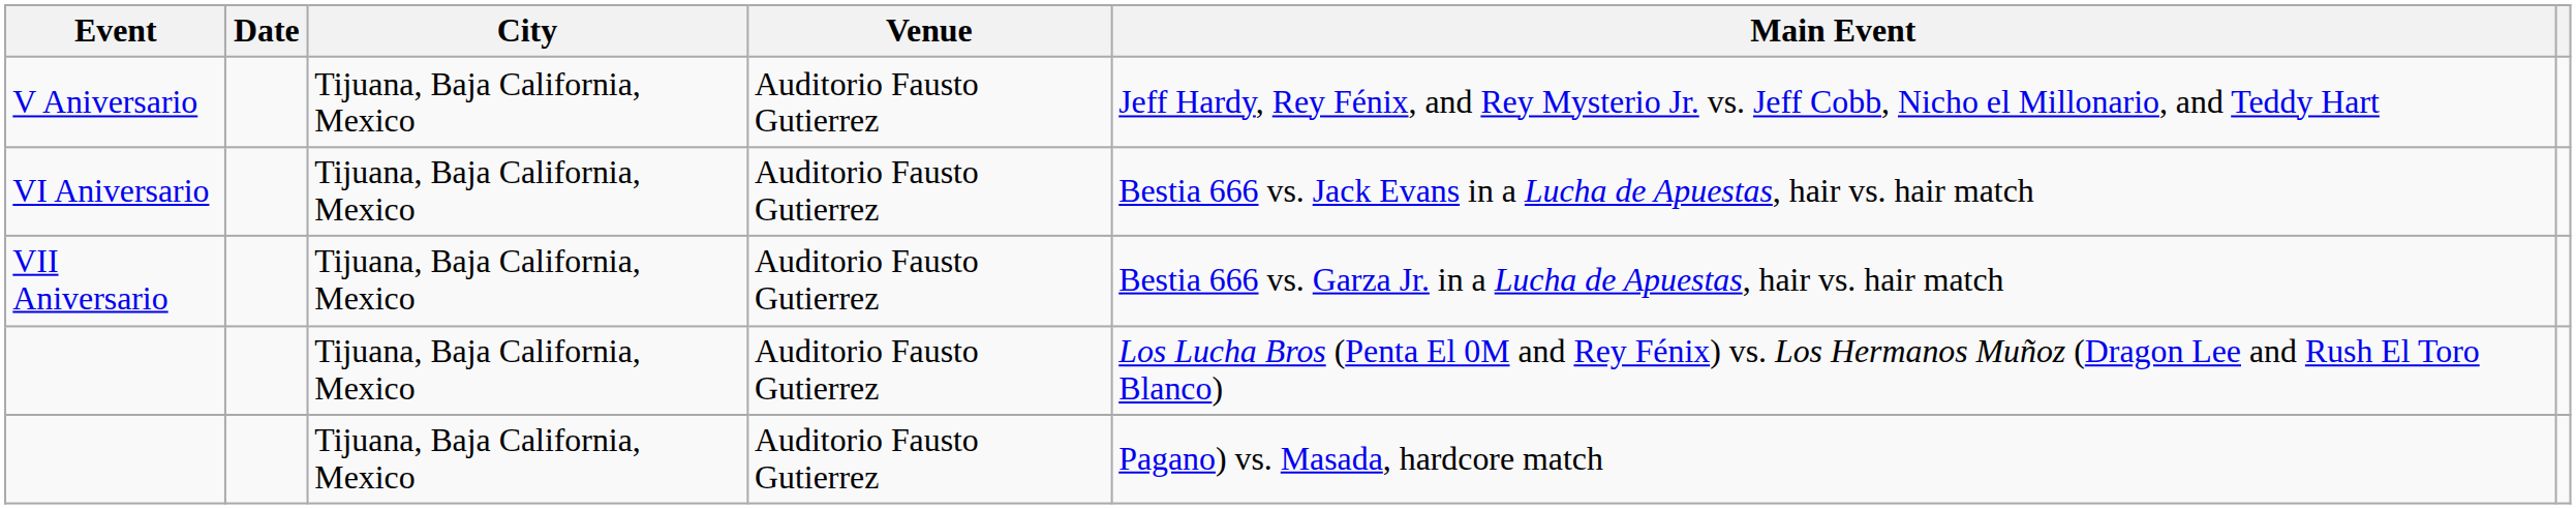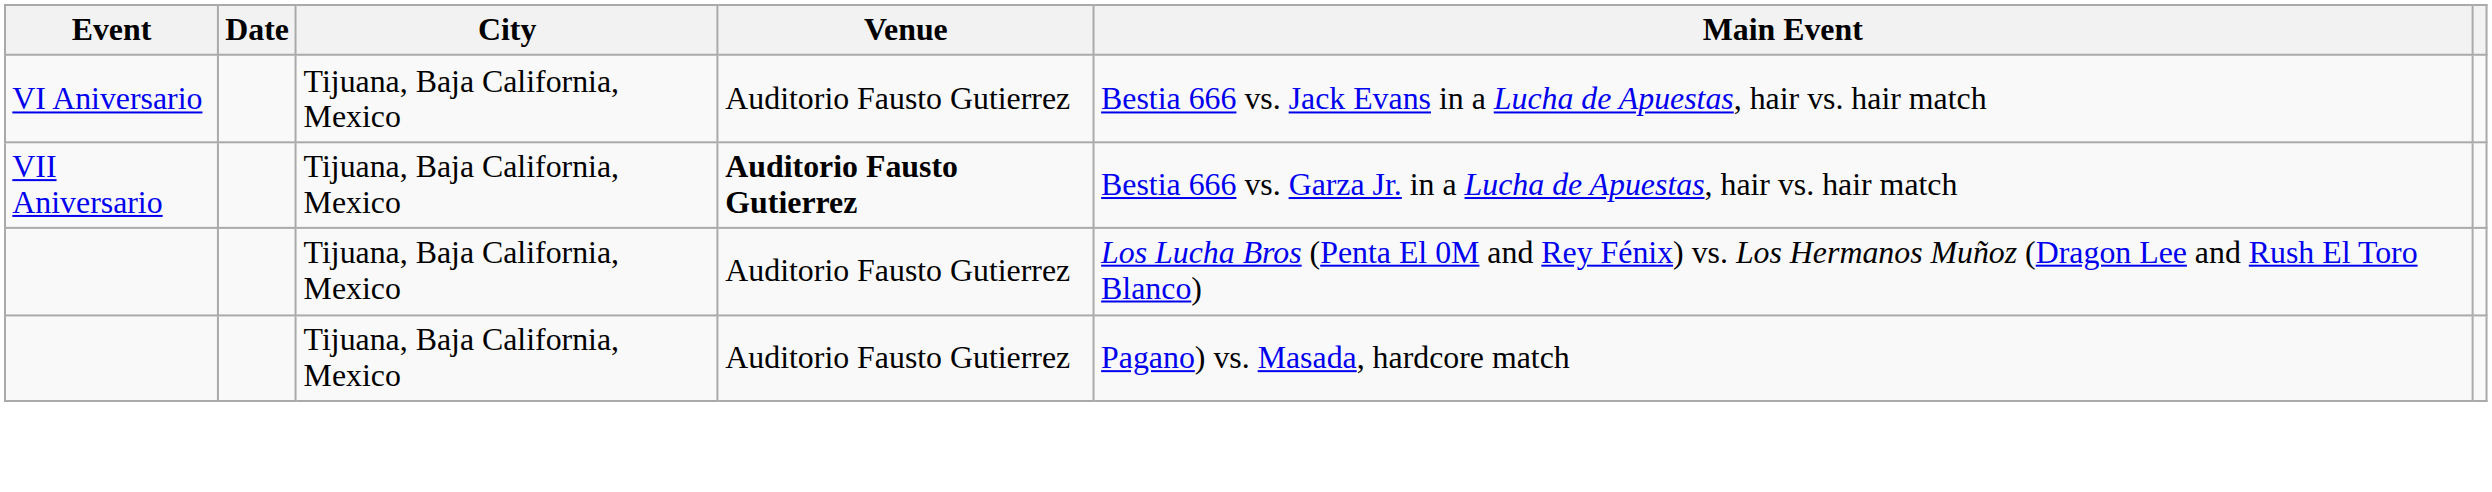- row: V Aniversario | Tijuana, Baja California, Mexico | Auditorio Fausto Gutierrez | Jeff Hardy, Rey Fénix, and Rey Mysterio Jr. vs. Jeff Cobb, Nicho el Millonario, and Teddy Hart
VII Aniversario | Venue: normal -> bold
